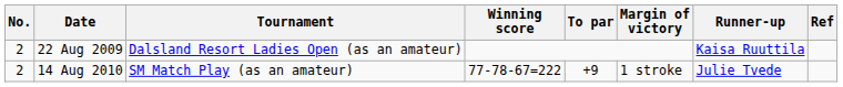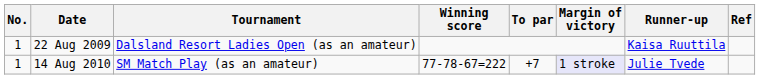22 Aug 2009 | No.: 2 -> 1
14 Aug 2010 | No.: 2 -> 1
14 Aug 2010 | To par: +9 -> +7
14 Aug 2010 | Margin of victory: no background -> lavender background
